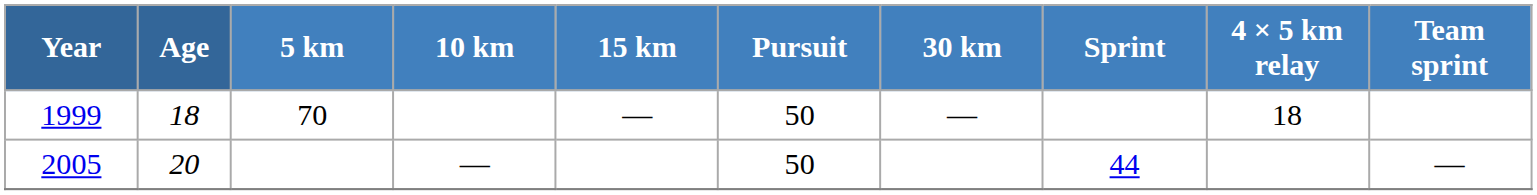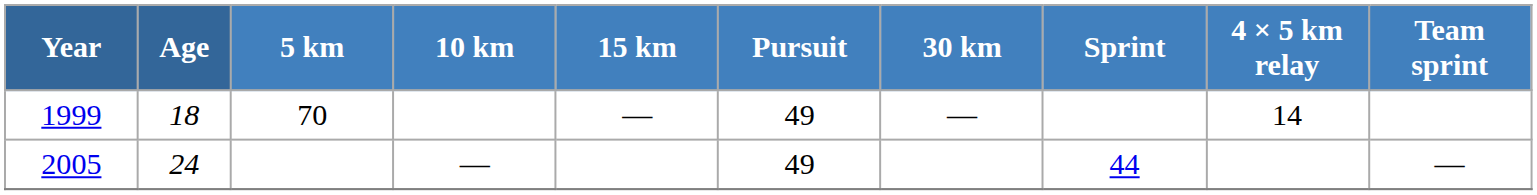1999 | Pursuit: 50 -> 49
1999 | 4 × 5 km relay: 18 -> 14
2005 | Age: 20 -> 24
2005 | Pursuit: 50 -> 49
